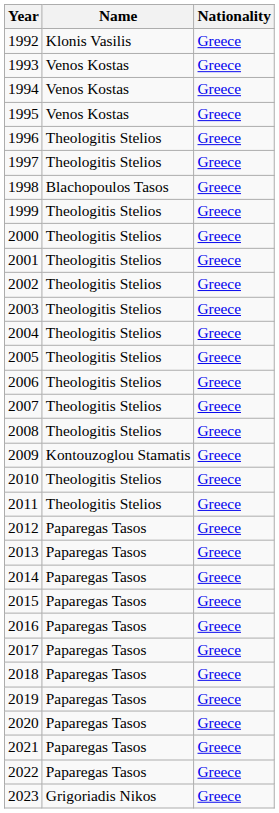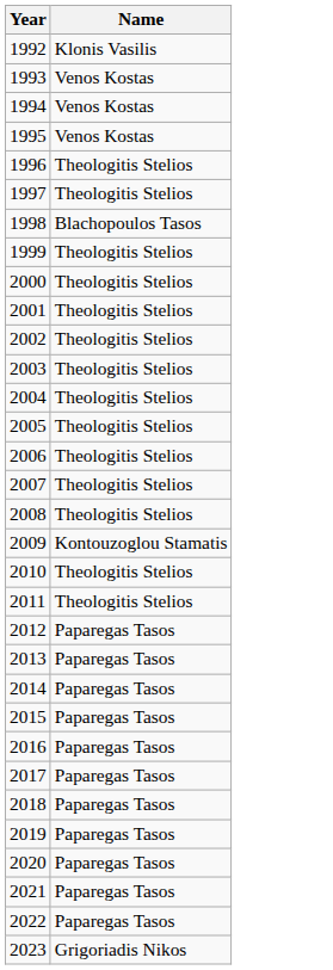- column: Nationality | Greece | Greece | Greece | Greece | Greece | Greece | Greece | Greece | Greece | Greece | Greece | Greece | Greece | Greece | Greece | Greece | Greece | Greece | Greece | Greece | Greece | Greece | Greece | Greece | Greece | Greece | Greece | Greece | Greece | Greece | Greece | Greece
